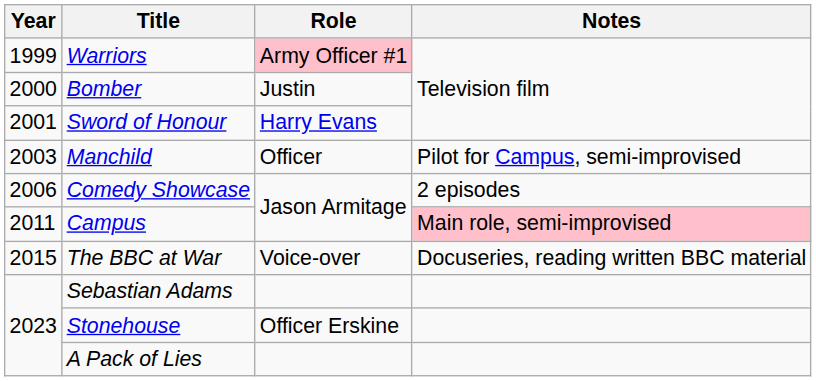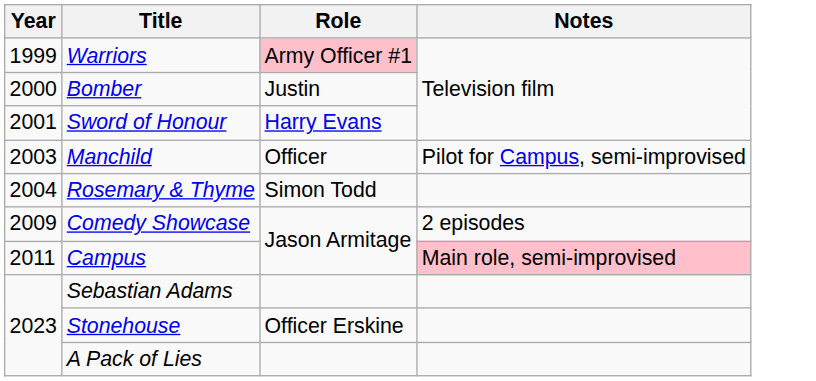+ row: 2004 | Rosemary & Thyme | Simon Todd
Comedy Showcase | Year: 2006 -> 2009
- row: 2015 | The BBC at War | Voice-over | Docuseries, reading written BBC material
